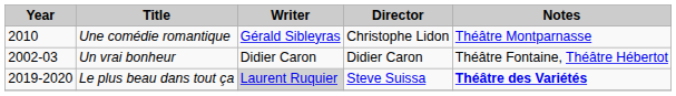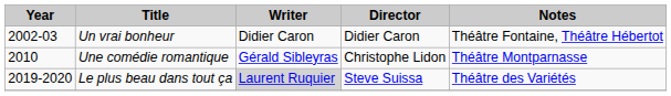rows swapped: Un vrai bonheur <-> Une comédie romantique
Le plus beau dans tout ça | Notes: bold -> normal
